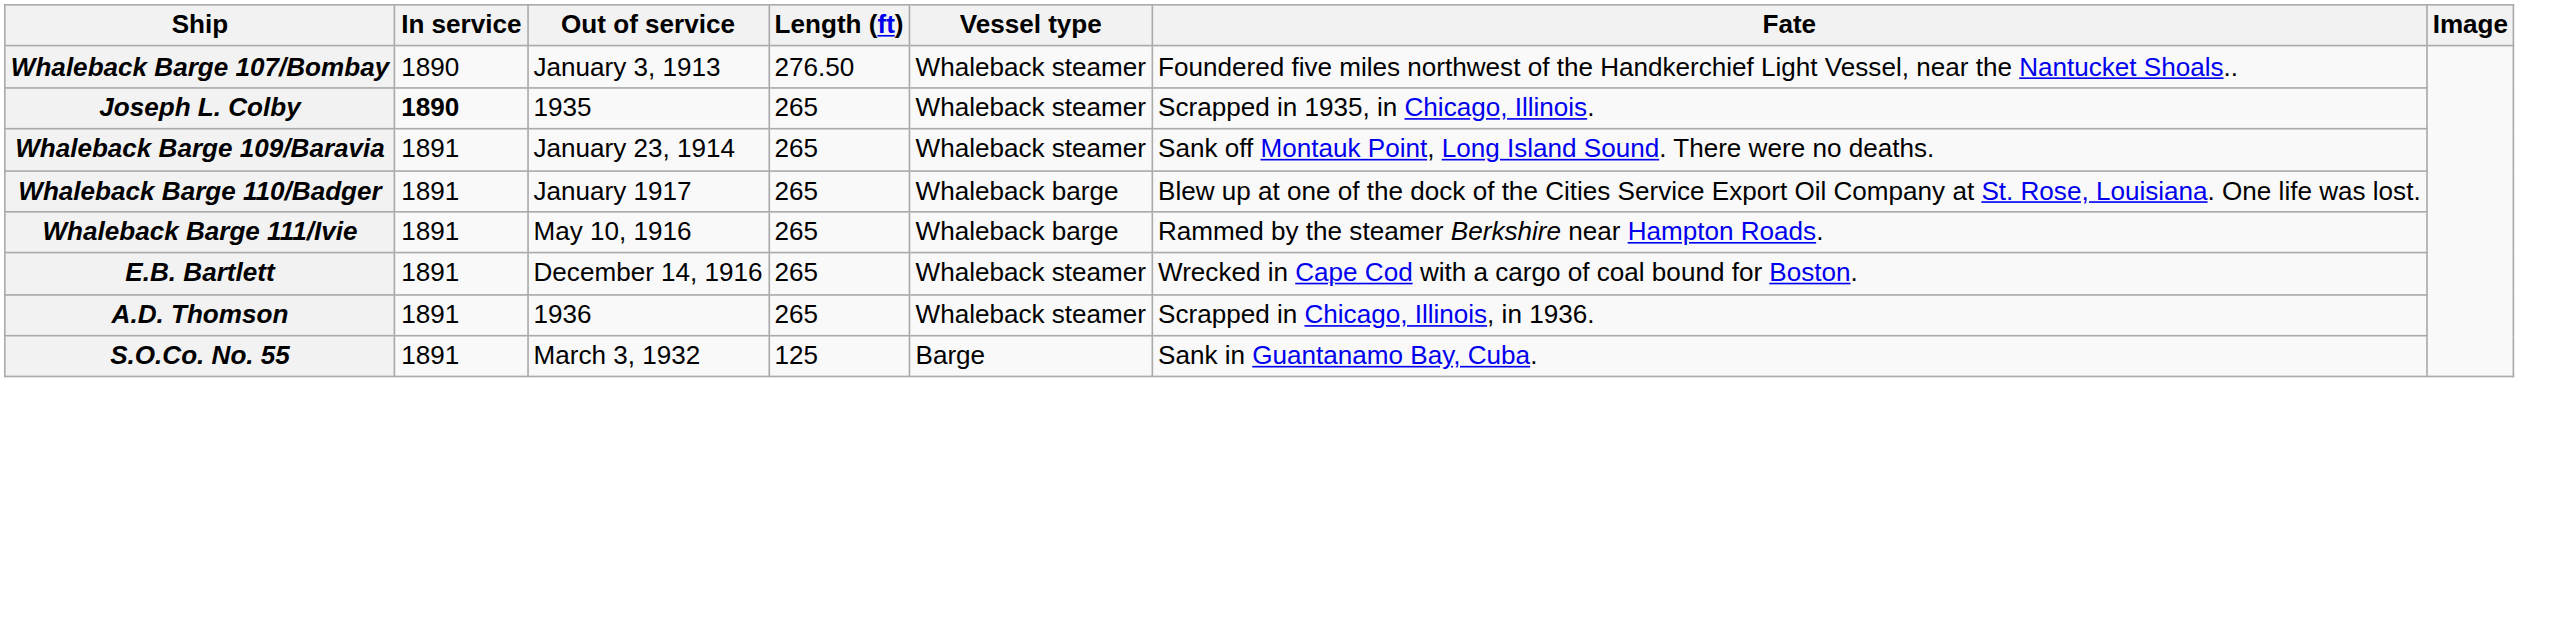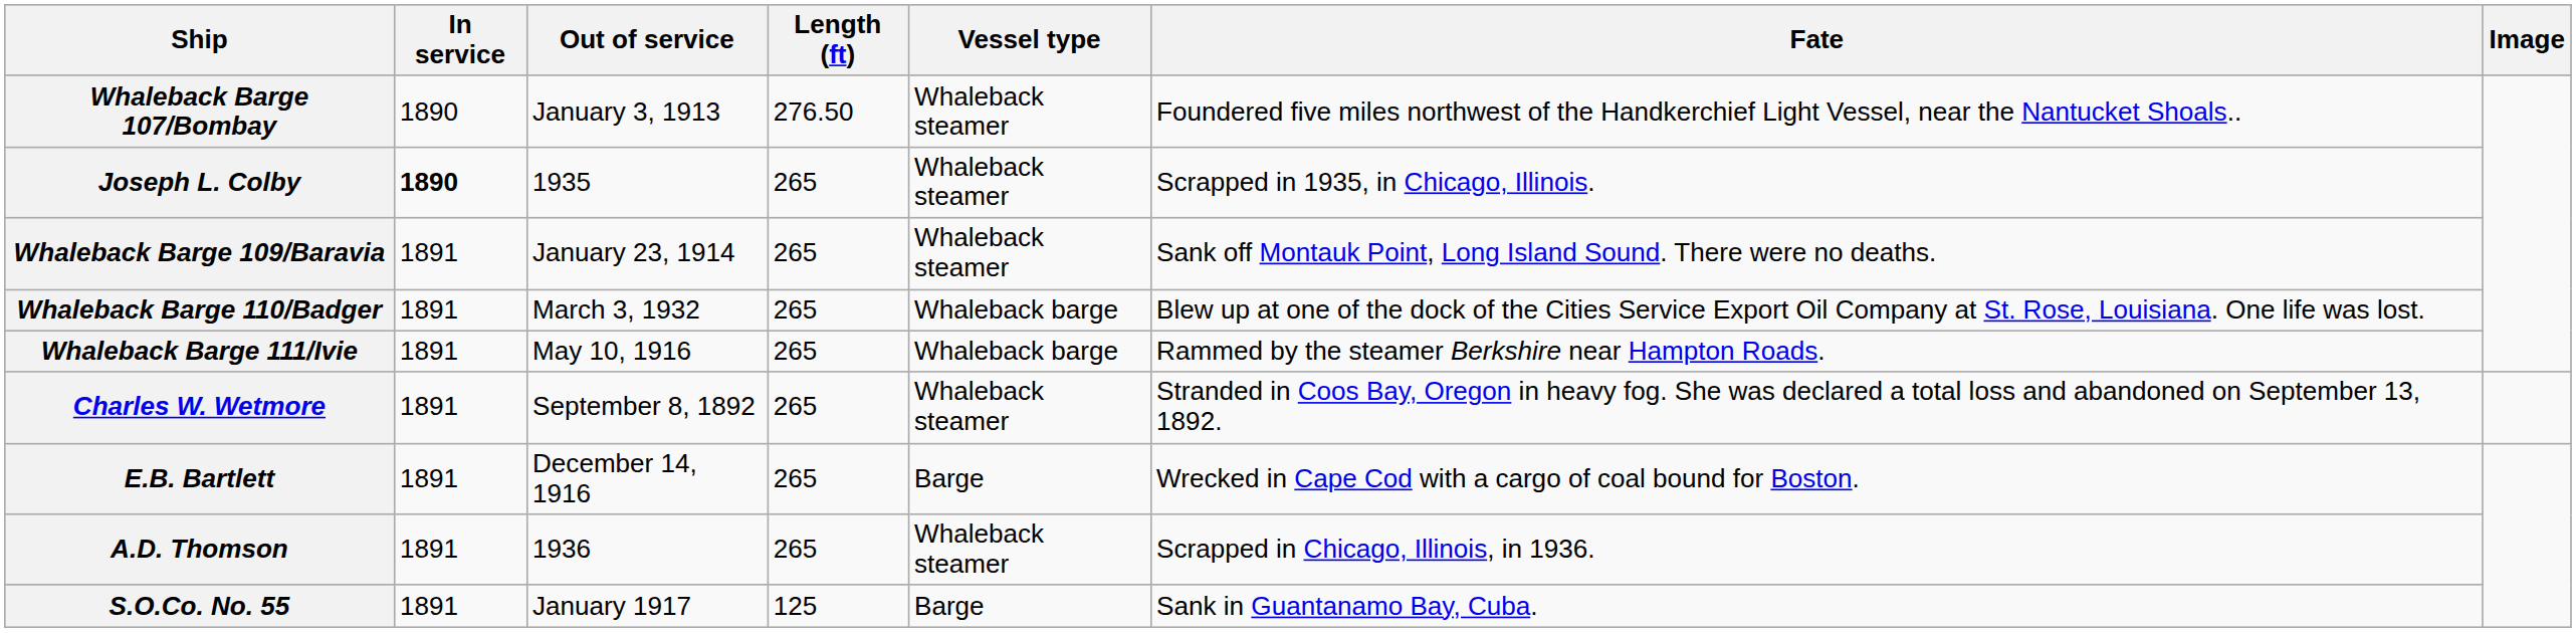Whaleback Barge 110/Badger | Out of service: January 1917 -> March 3, 1932
+ row: Charles W. Wetmore | 1891 | September 8, 1892 | 265 | Whaleback steamer | Stranded in Coos Bay, Oregon in heavy fog. She was declared a total loss and abandoned on September 13, 1892.
E.B. Bartlett | Vessel type: Whaleback steamer -> Barge
S.O.Co. No. 55 | Out of service: March 3, 1932 -> January 1917
